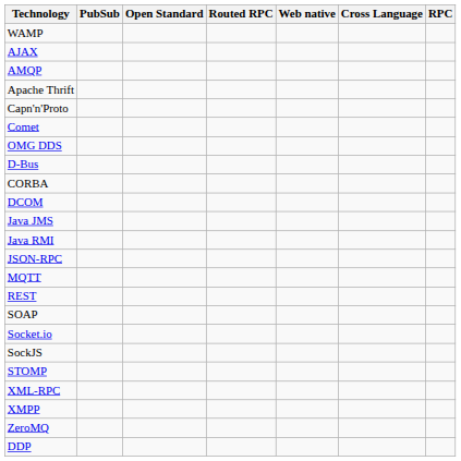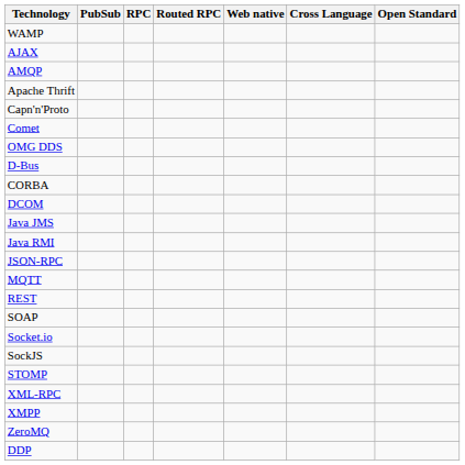columns swapped: RPC <-> Open Standard
